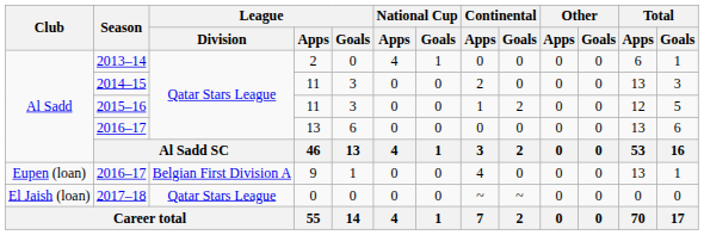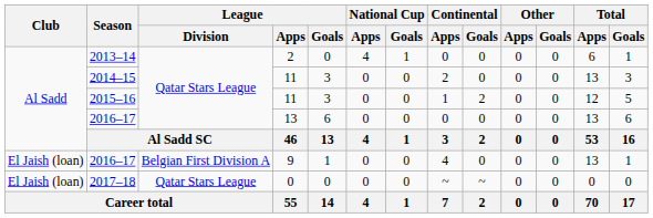2016–17 / 9 | Club: Eupen (loan) -> El Jaish (loan)
